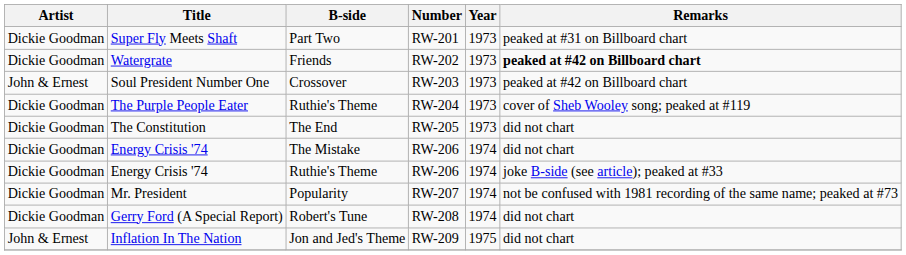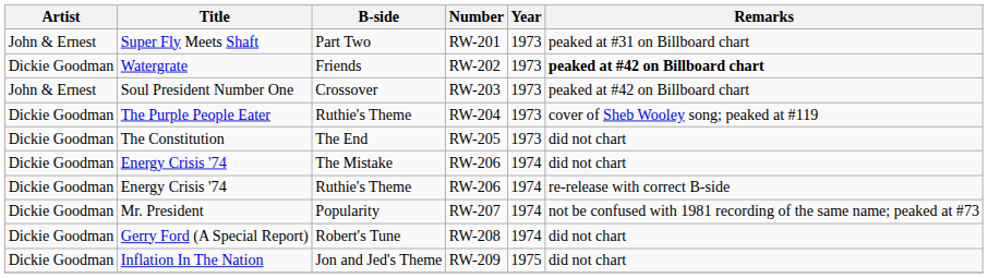Super Fly Meets Shaft | Artist: Dickie Goodman -> John & Ernest
Energy Crisis '74 / Ruthie's Theme | Remarks: joke B-side (see article); peaked at #33 -> re-release with correct B-side
Inflation In The Nation | Artist: John & Ernest -> Dickie Goodman
